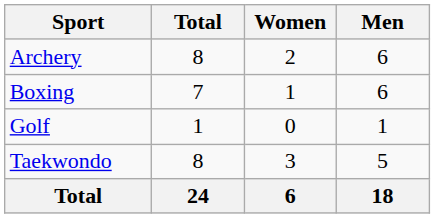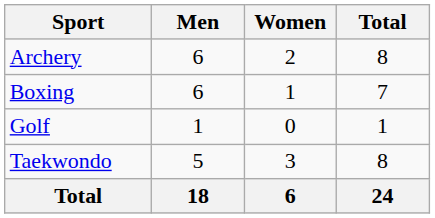columns swapped: Men <-> Total
